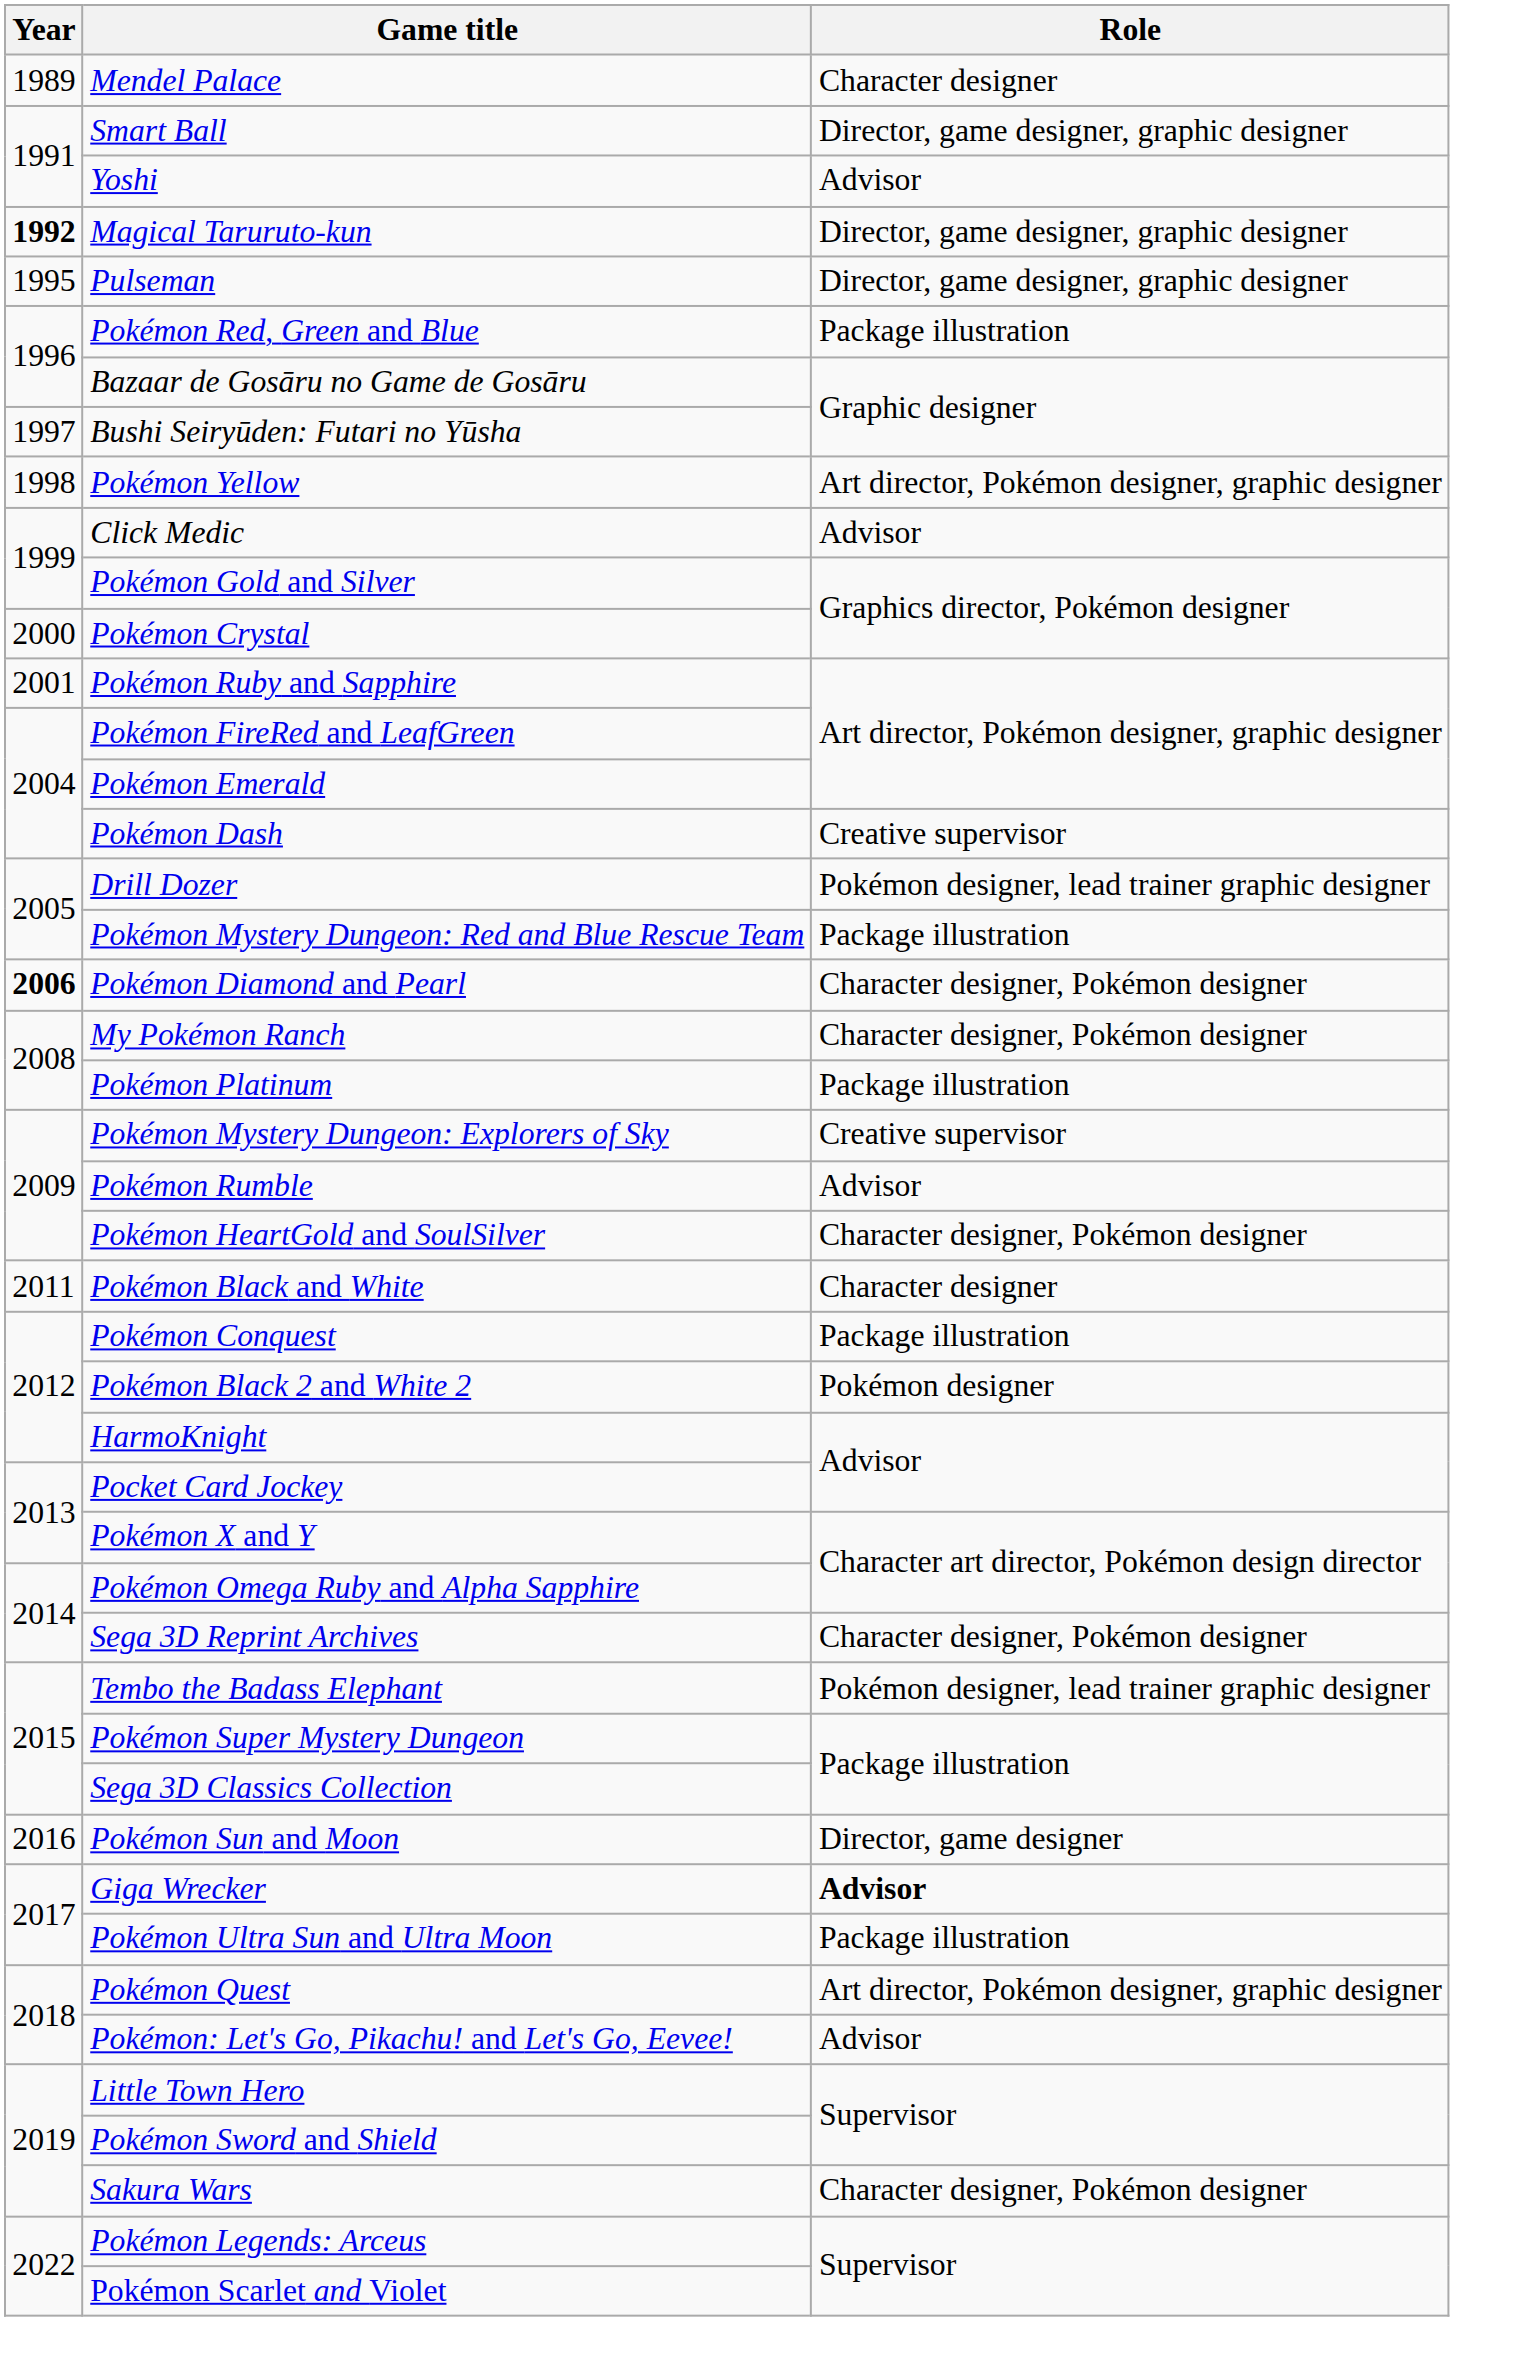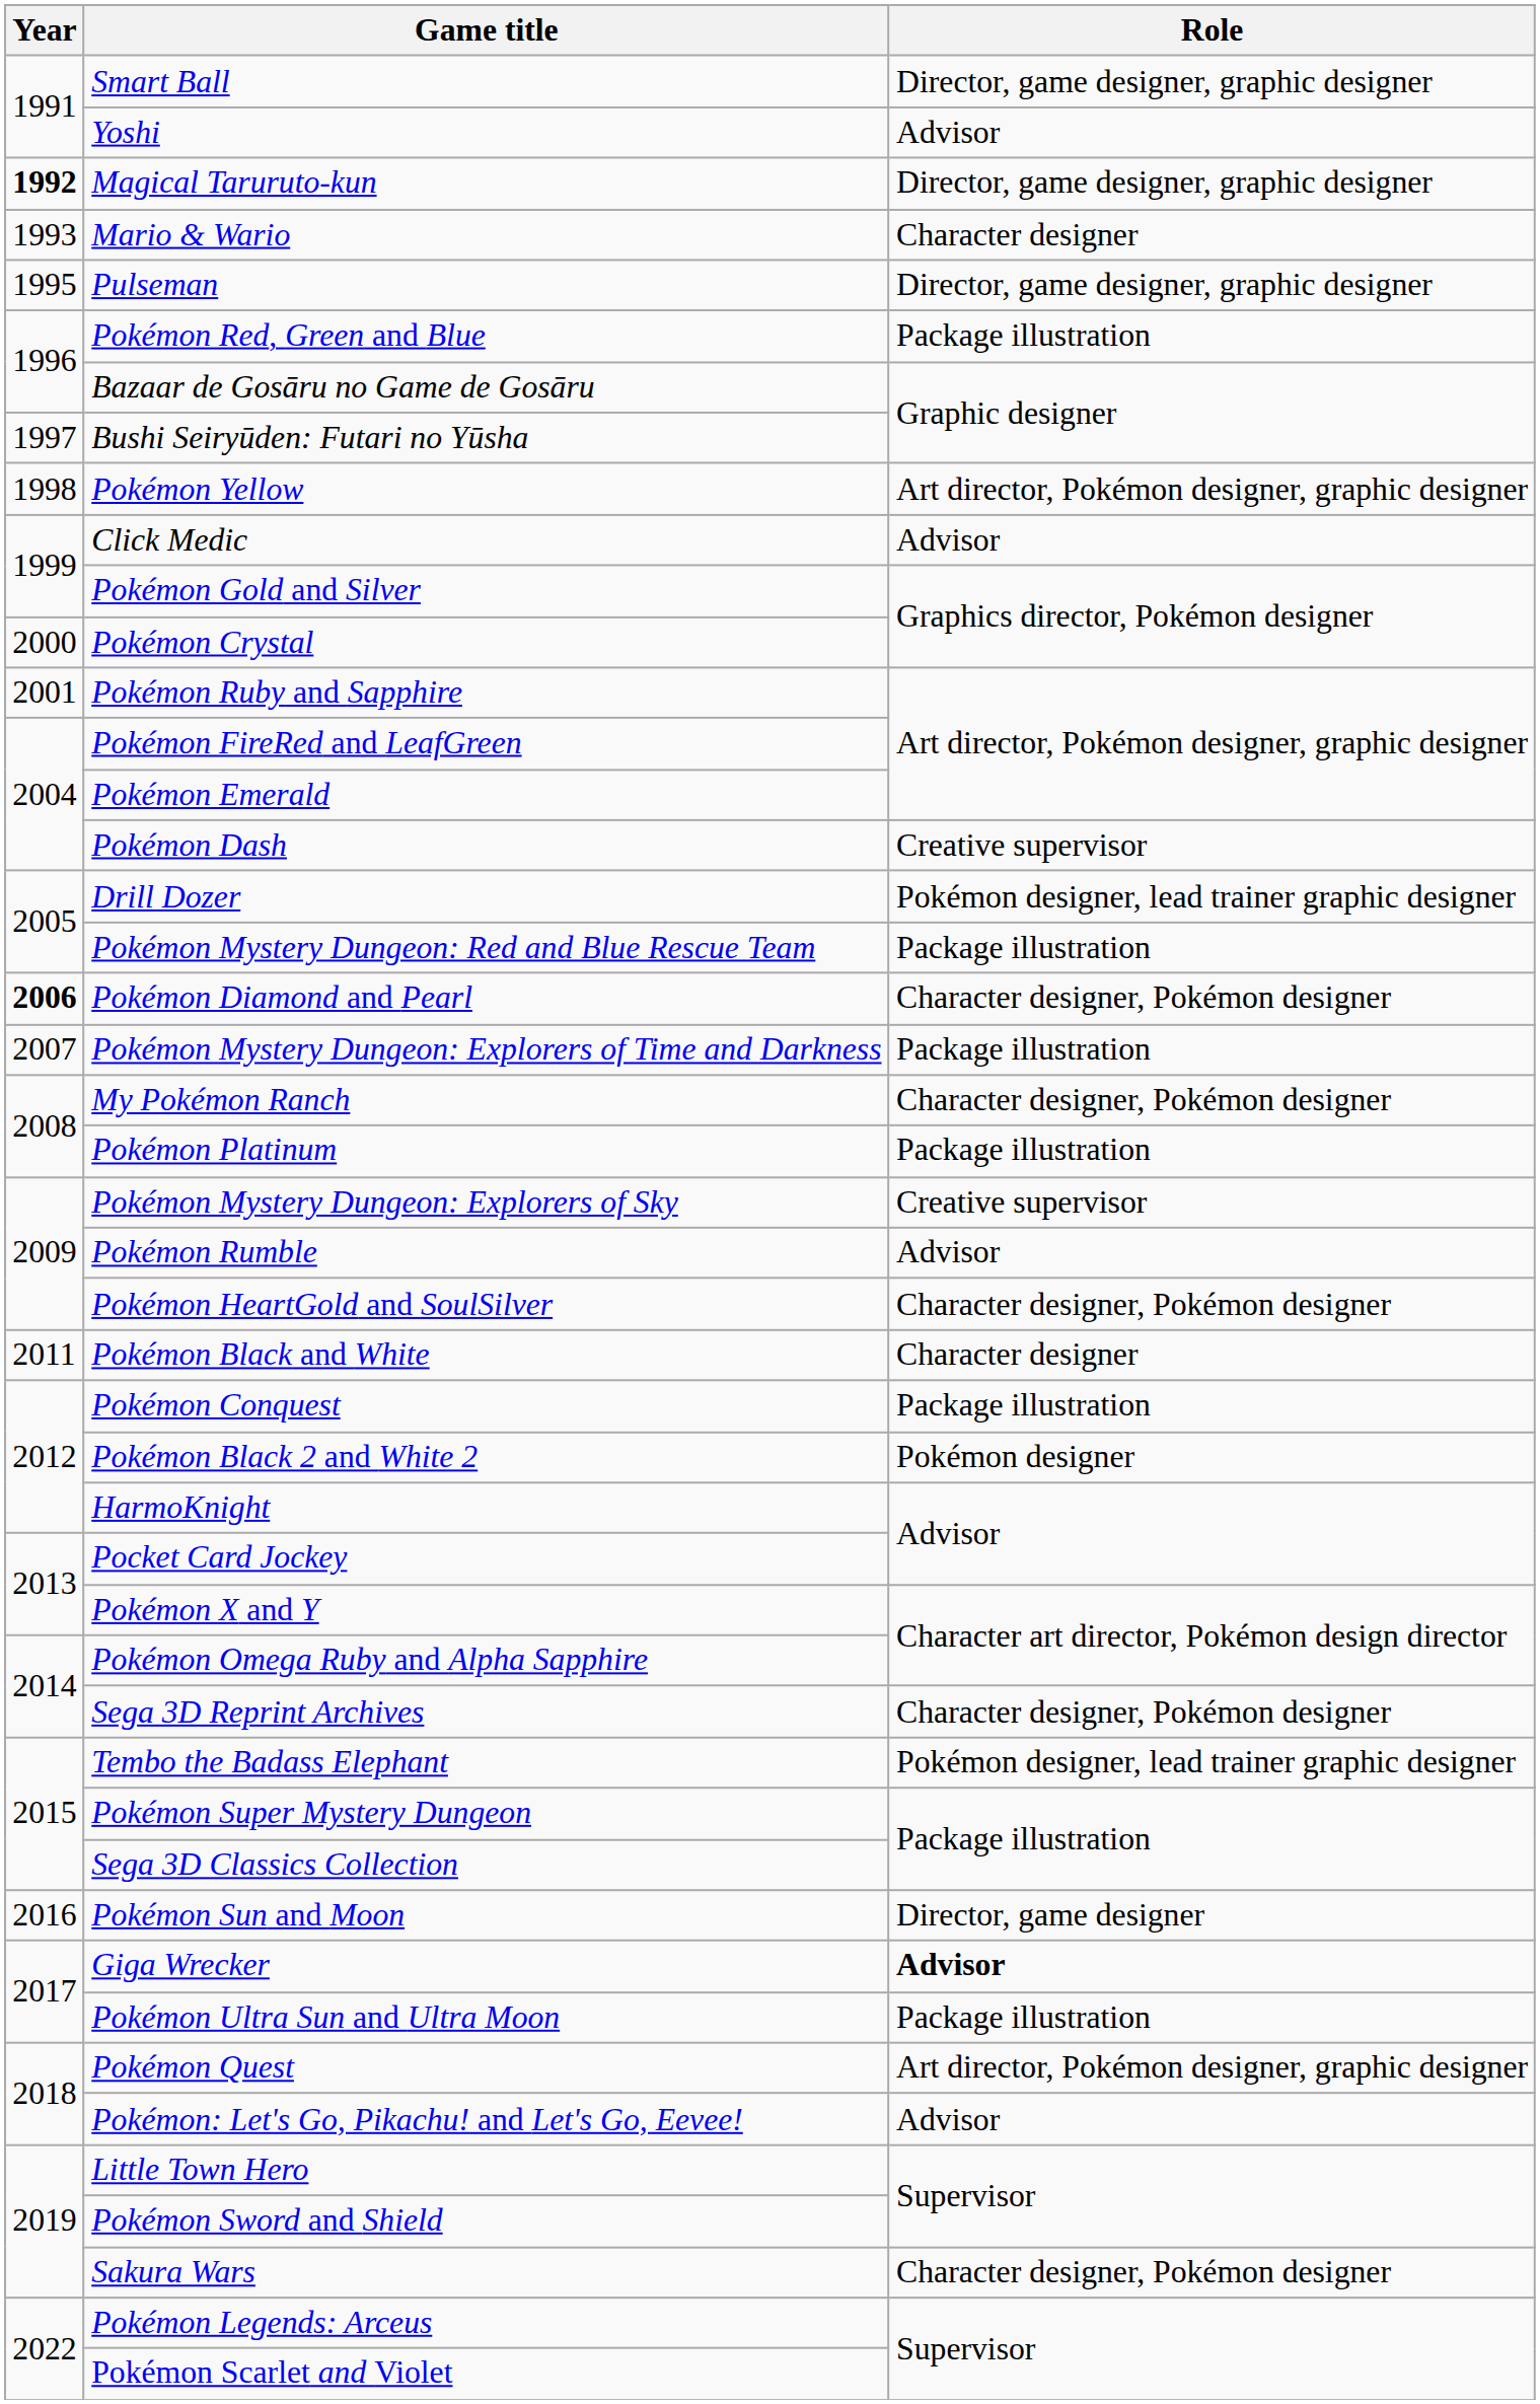- row: 1989 | Mendel Palace | Character designer
+ row: 1993 | Mario & Wario | Character designer
+ row: 2007 | Pokémon Mystery Dungeon: Explorers of Time and Darkness | Package illustration
